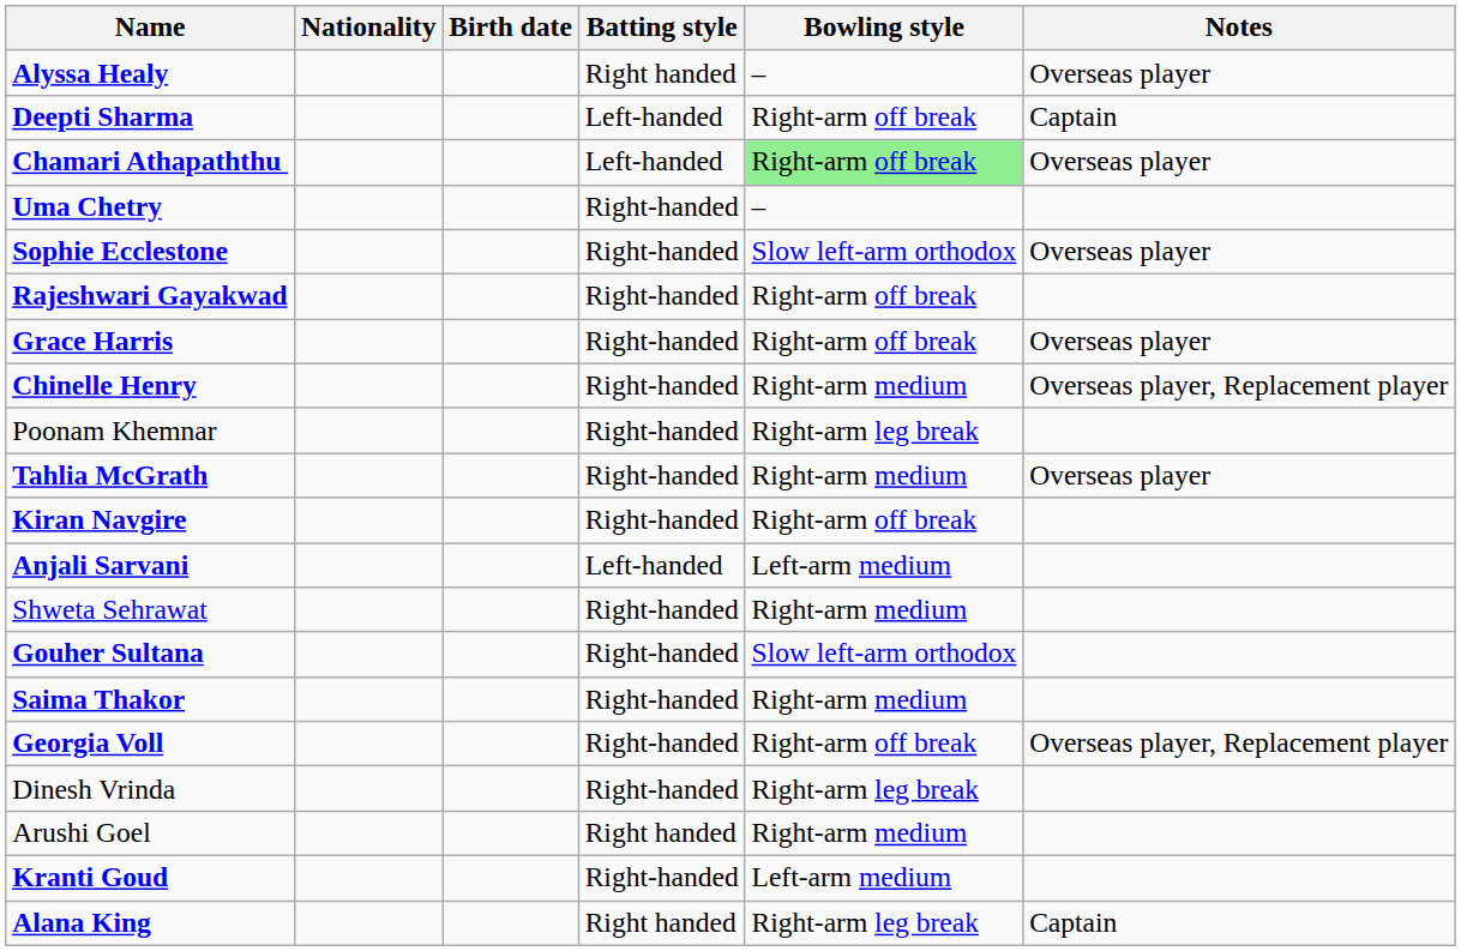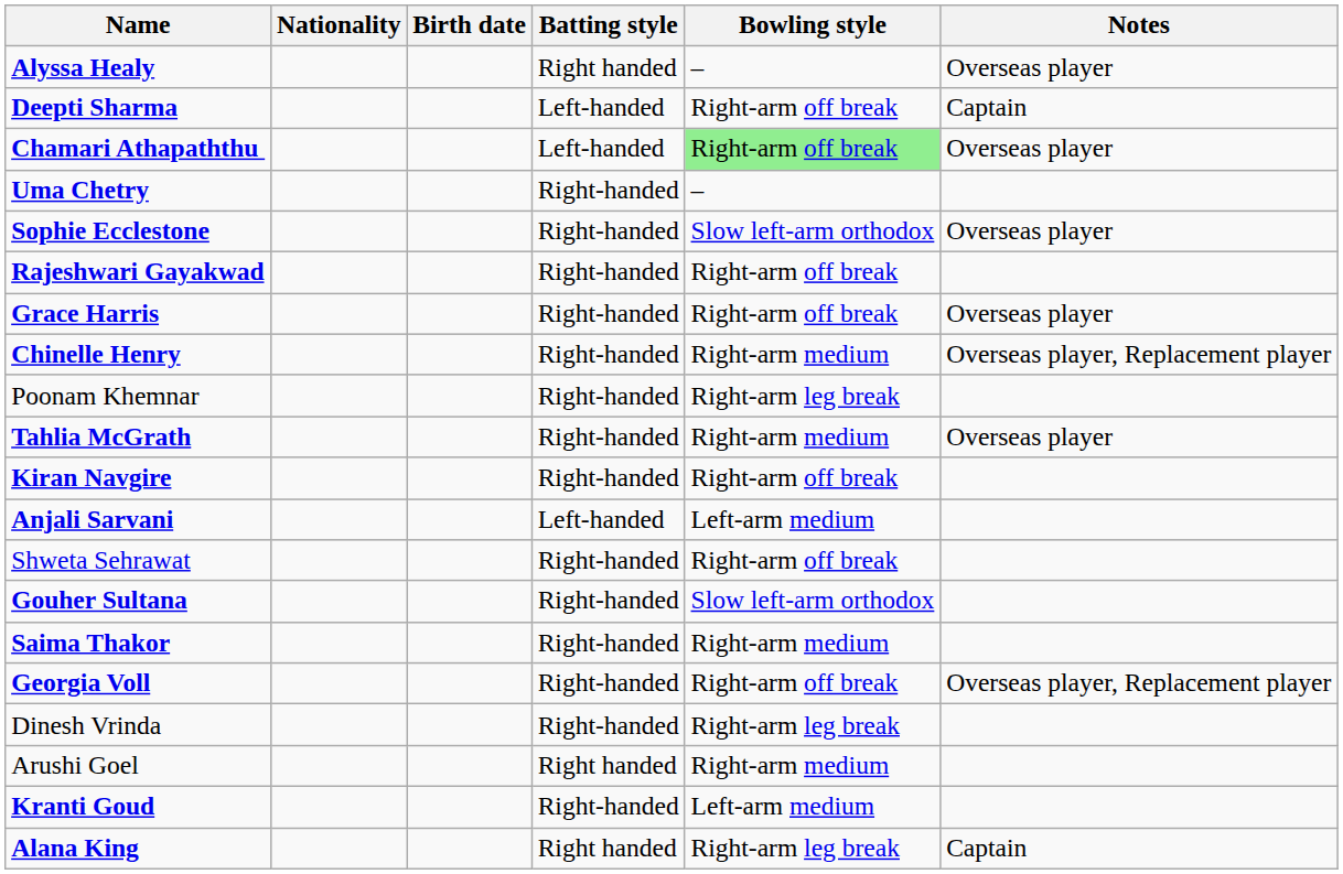Shweta Sehrawat | Bowling style: Right-arm medium -> Right-arm off break
